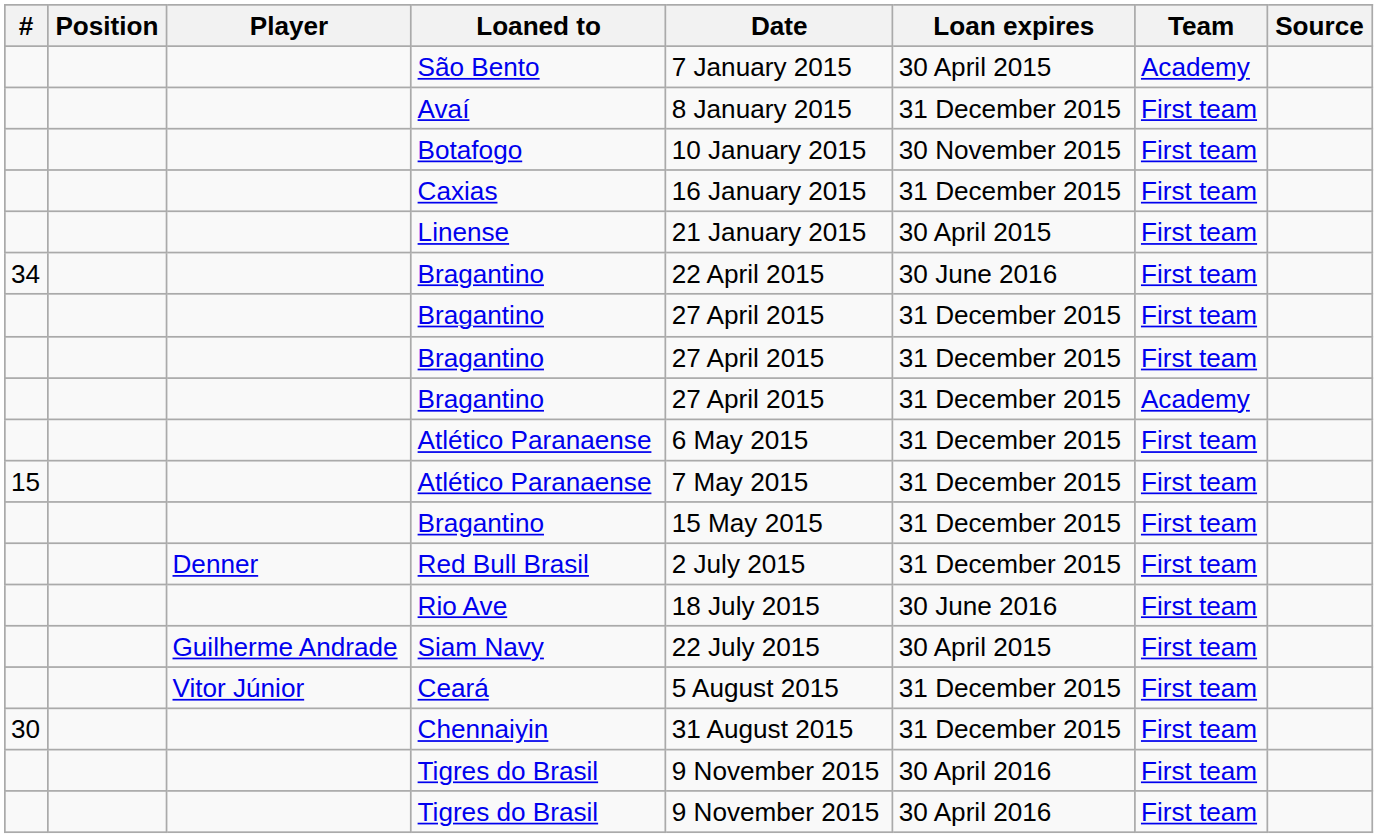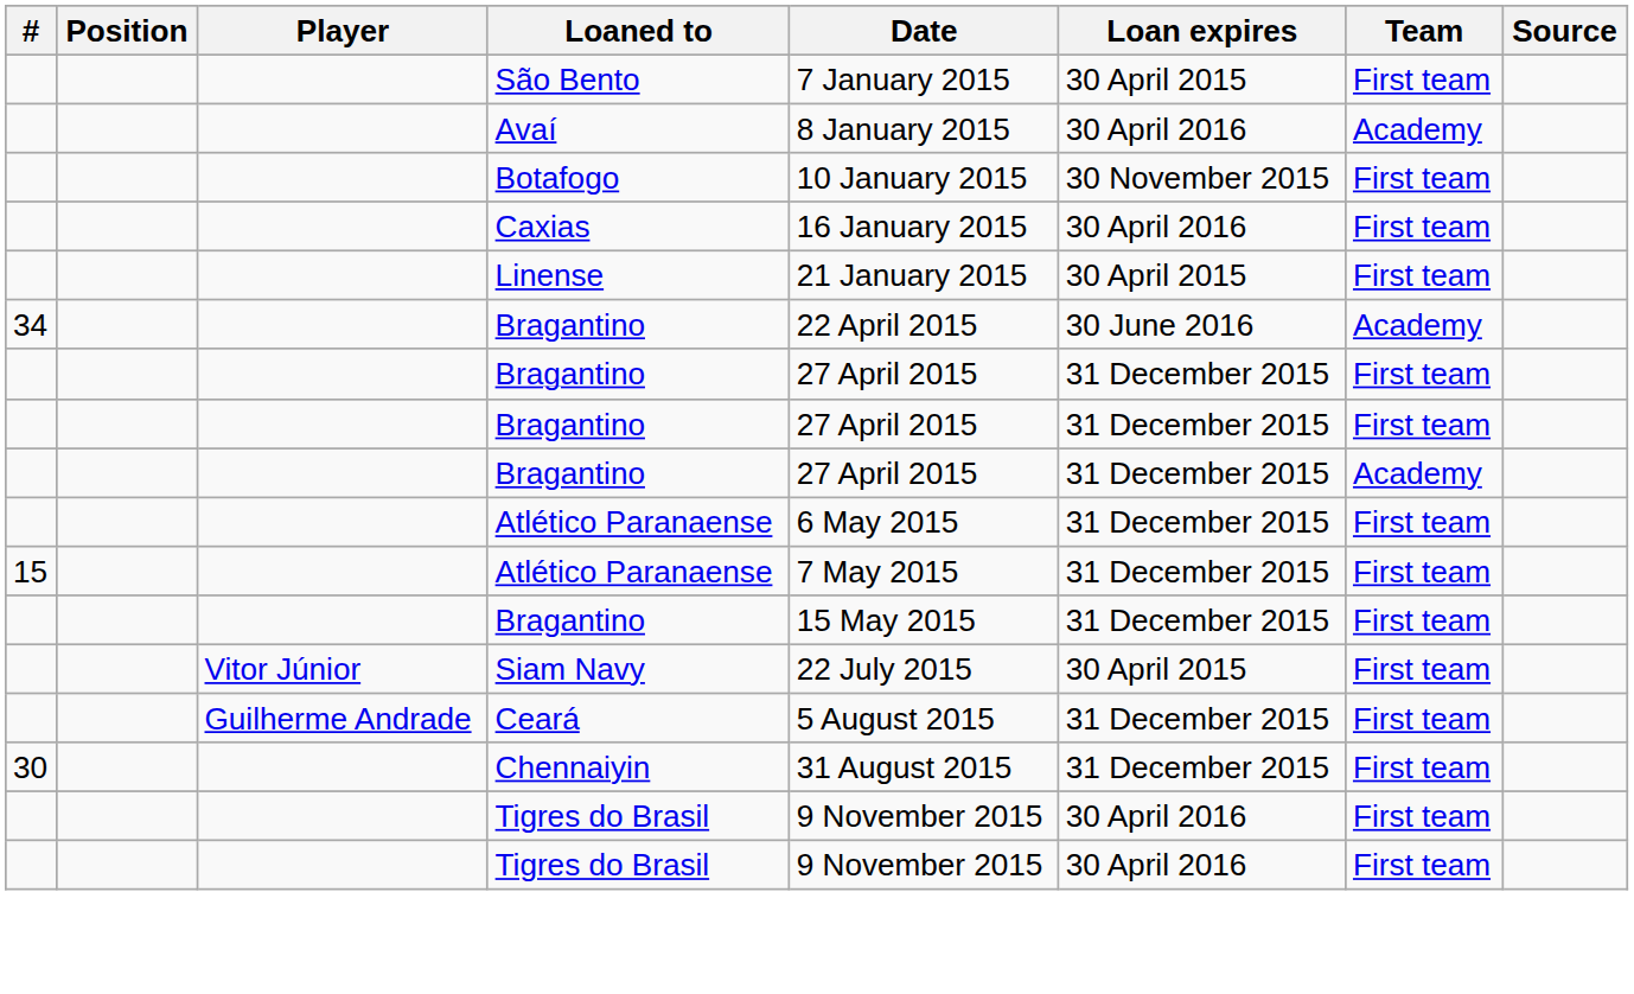São Bento | Team: Academy -> First team
Avaí | Loan expires: 31 December 2015 -> 30 April 2016
Avaí | Team: First team -> Academy
Caxias | Loan expires: 31 December 2015 -> 30 April 2016
34 / Bragantino | Team: First team -> Academy
- row: Denner | Red Bull Brasil | 2 July 2015 | 31 December 2015 | First team
- row: Rio Ave | 18 July 2015 | 30 June 2016 | First team
Siam Navy | Player: Guilherme Andrade -> Vitor Júnior
Ceará | Player: Vitor Júnior -> Guilherme Andrade
